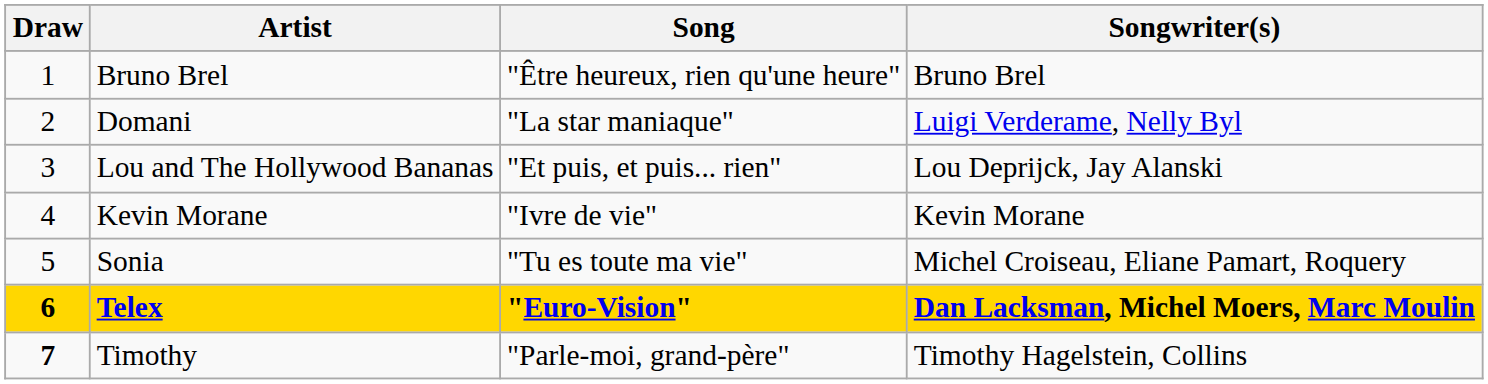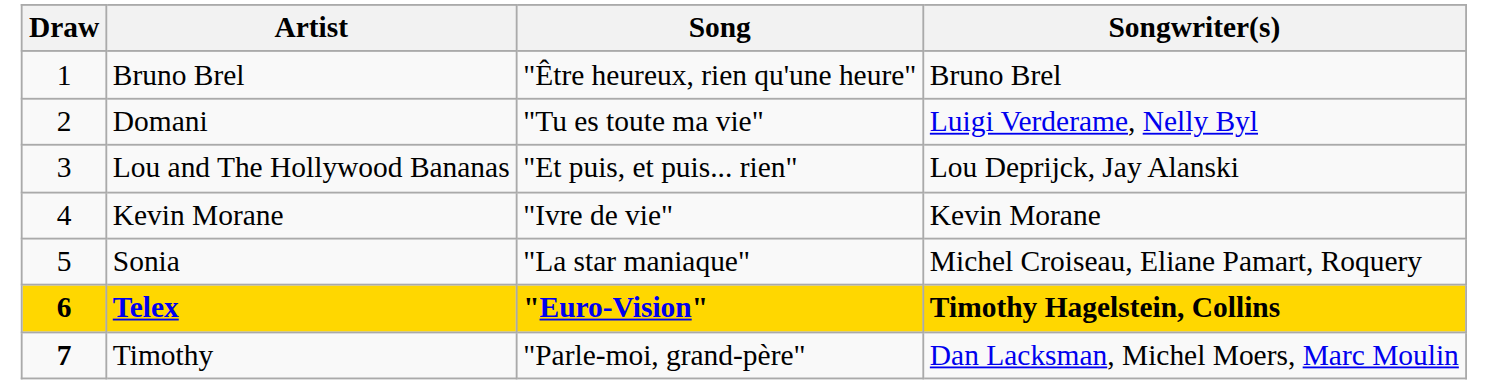Domani | Song: "La star maniaque" -> "Tu es toute ma vie"
Sonia | Song: "Tu es toute ma vie" -> "La star maniaque"
Telex | Songwriter(s): Dan Lacksman, Michel Moers, Marc Moulin -> Timothy Hagelstein, Collins
Timothy | Songwriter(s): Timothy Hagelstein, Collins -> Dan Lacksman, Michel Moers, Marc Moulin
